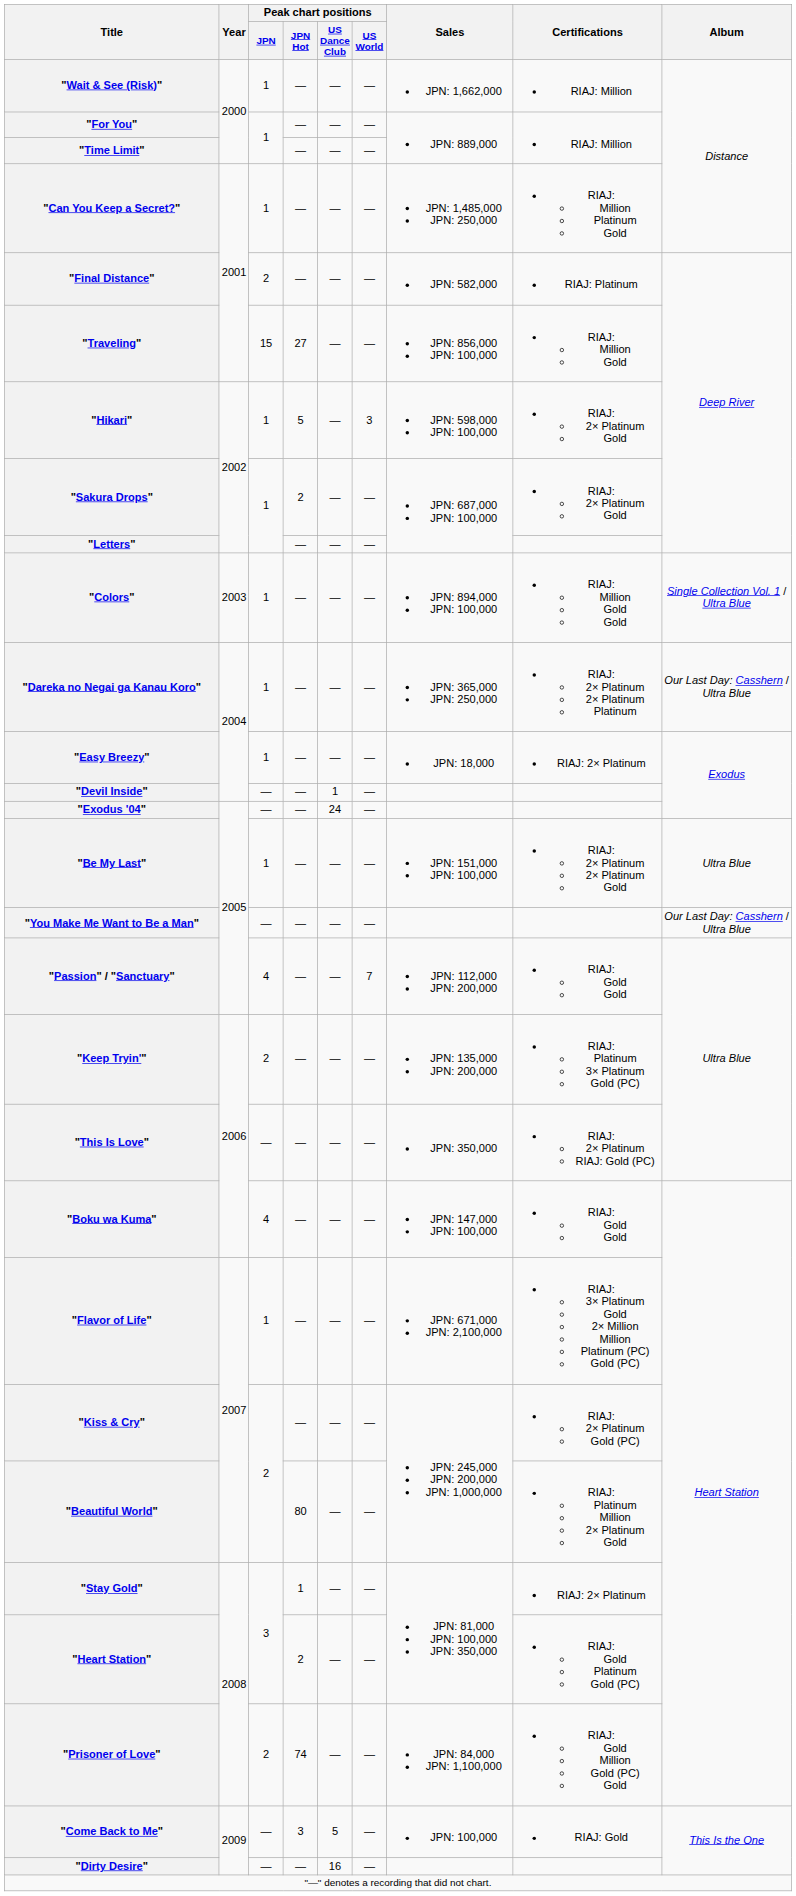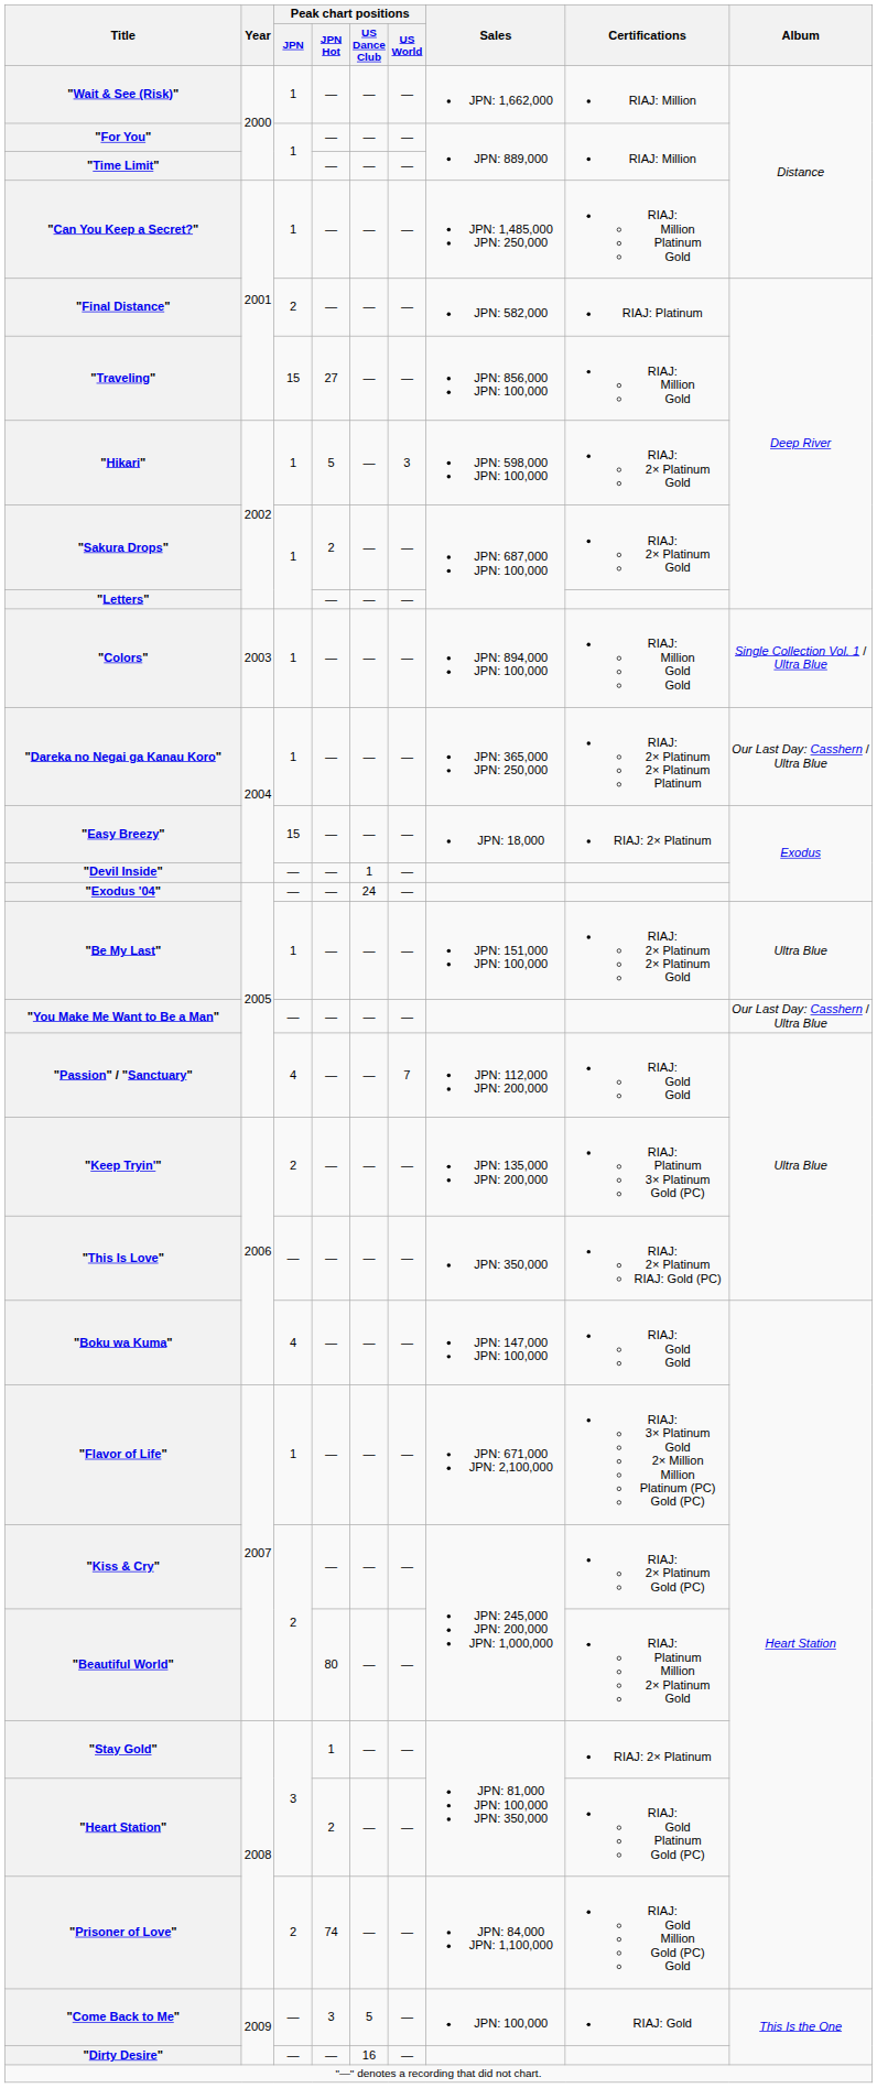"Easy Breezy" | Peak chart positions / JPN: 1 -> 15
